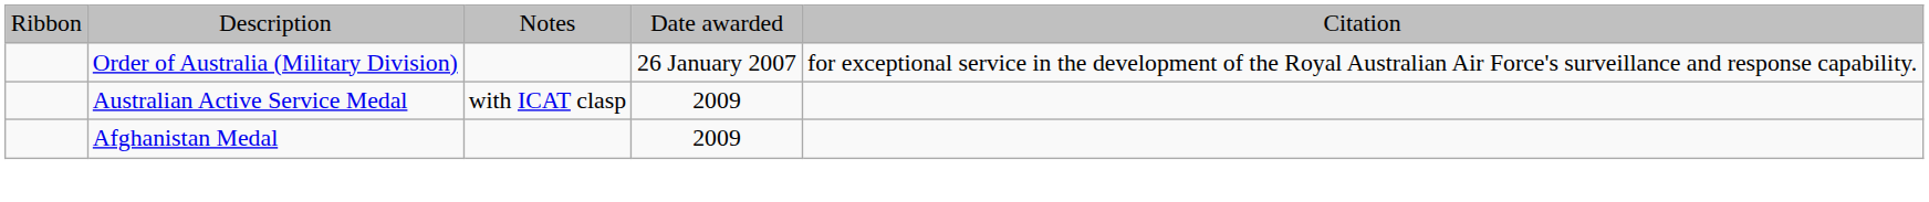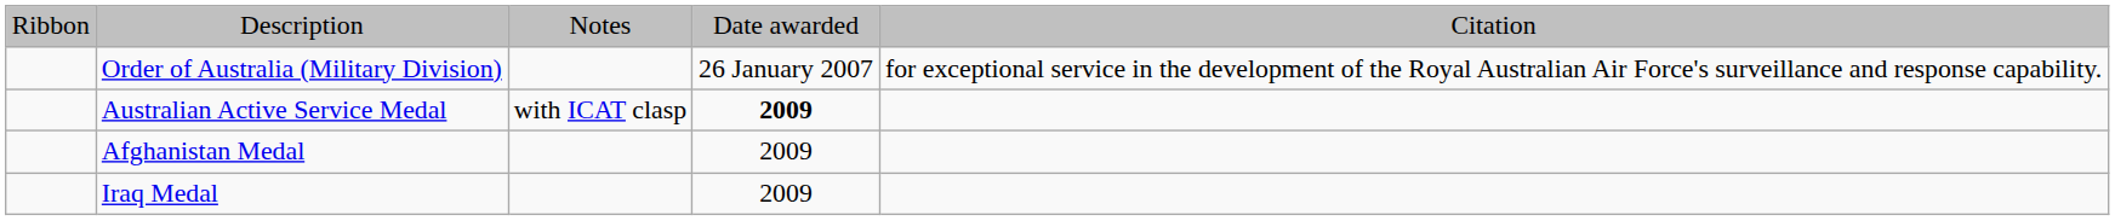Australian Active Service Medal | column 4: normal -> bold
+ row: Iraq Medal | 2009
